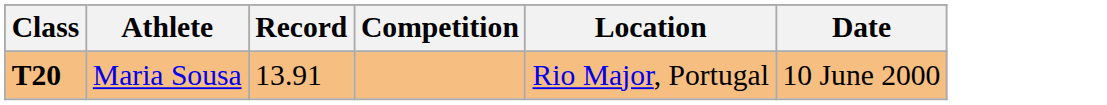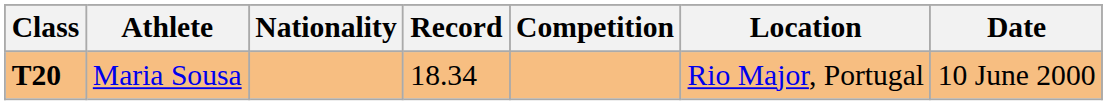+ column: Nationality
Maria Sousa | Record: 13.91 -> 18.34
